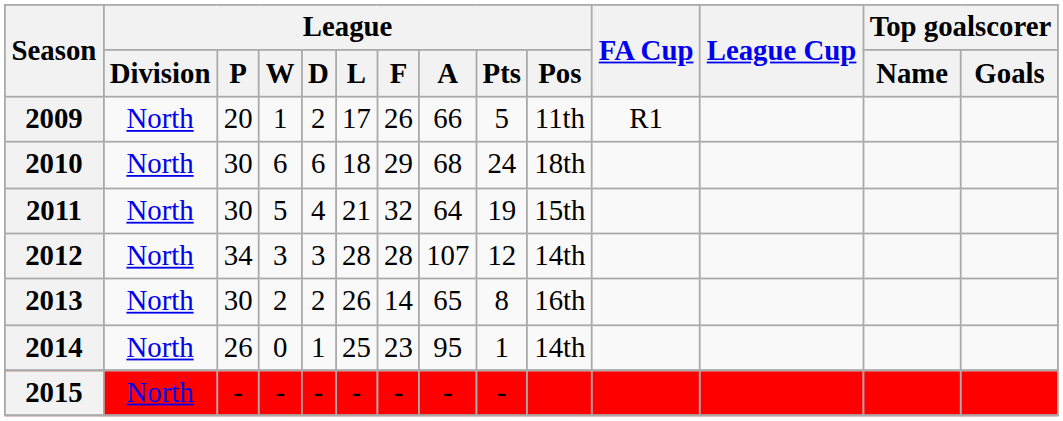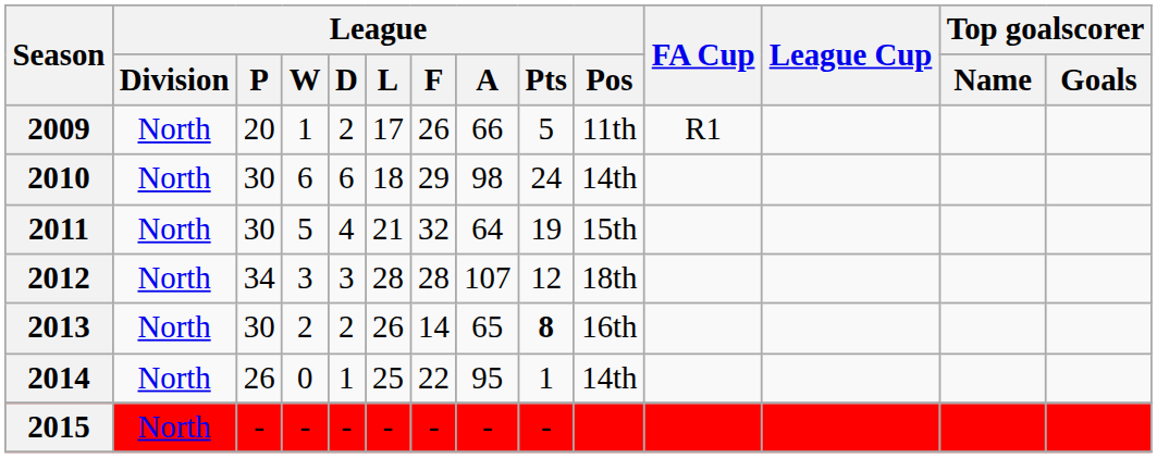2010 | League / A: 68 -> 98
2010 | League / Pos: 18th -> 14th
2012 | League / Pos: 14th -> 18th
2013 | League / Pts: normal -> bold
2014 | League / F: 23 -> 22
